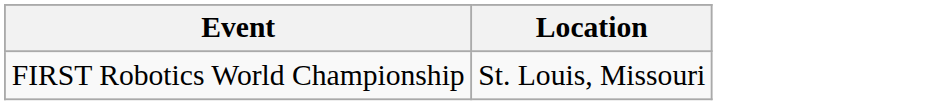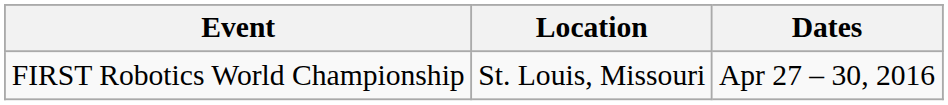+ column: Dates | Apr 27 – 30, 2016
